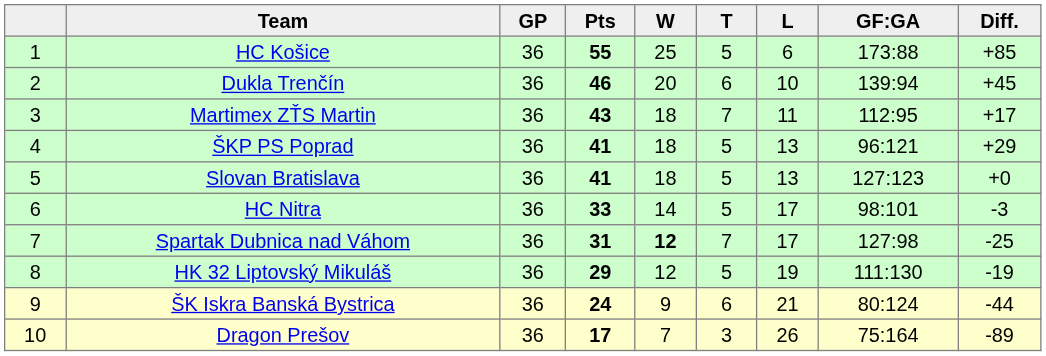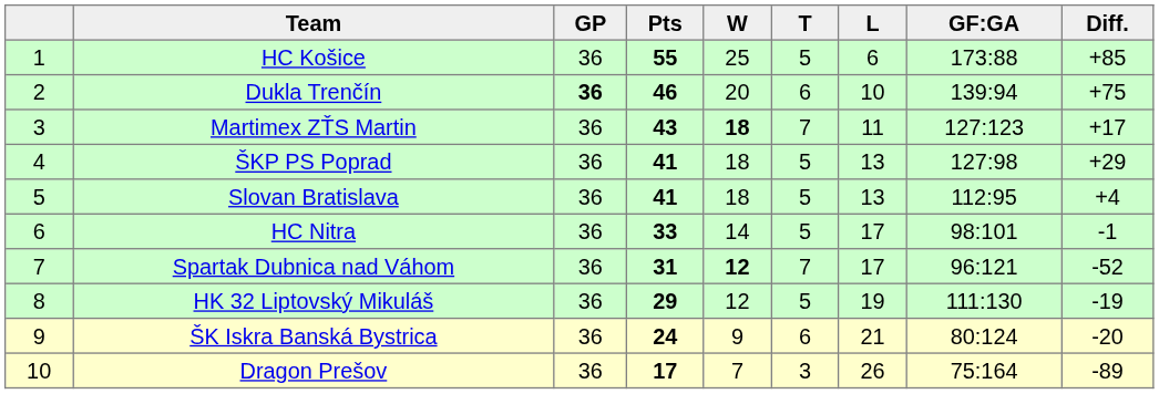Dukla Trenčín | GP: normal -> bold
Dukla Trenčín | Diff.: +45 -> +75
Martimex ZŤS Martin | W: normal -> bold
Martimex ZŤS Martin | GF:GA: 112:95 -> 127:123
ŠKP PS Poprad | GF:GA: 96:121 -> 127:98
Slovan Bratislava | GF:GA: 127:123 -> 112:95
Slovan Bratislava | Diff.: +0 -> +4
HC Nitra | Diff.: -3 -> -1
Spartak Dubnica nad Váhom | GF:GA: 127:98 -> 96:121
Spartak Dubnica nad Váhom | Diff.: -25 -> -52
ŠK Iskra Banská Bystrica | Diff.: -44 -> -20
